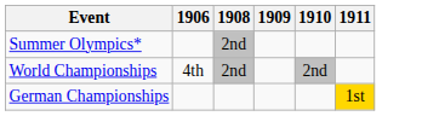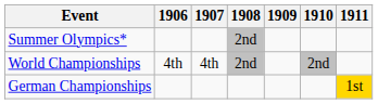+ column: 1907 | 4th
